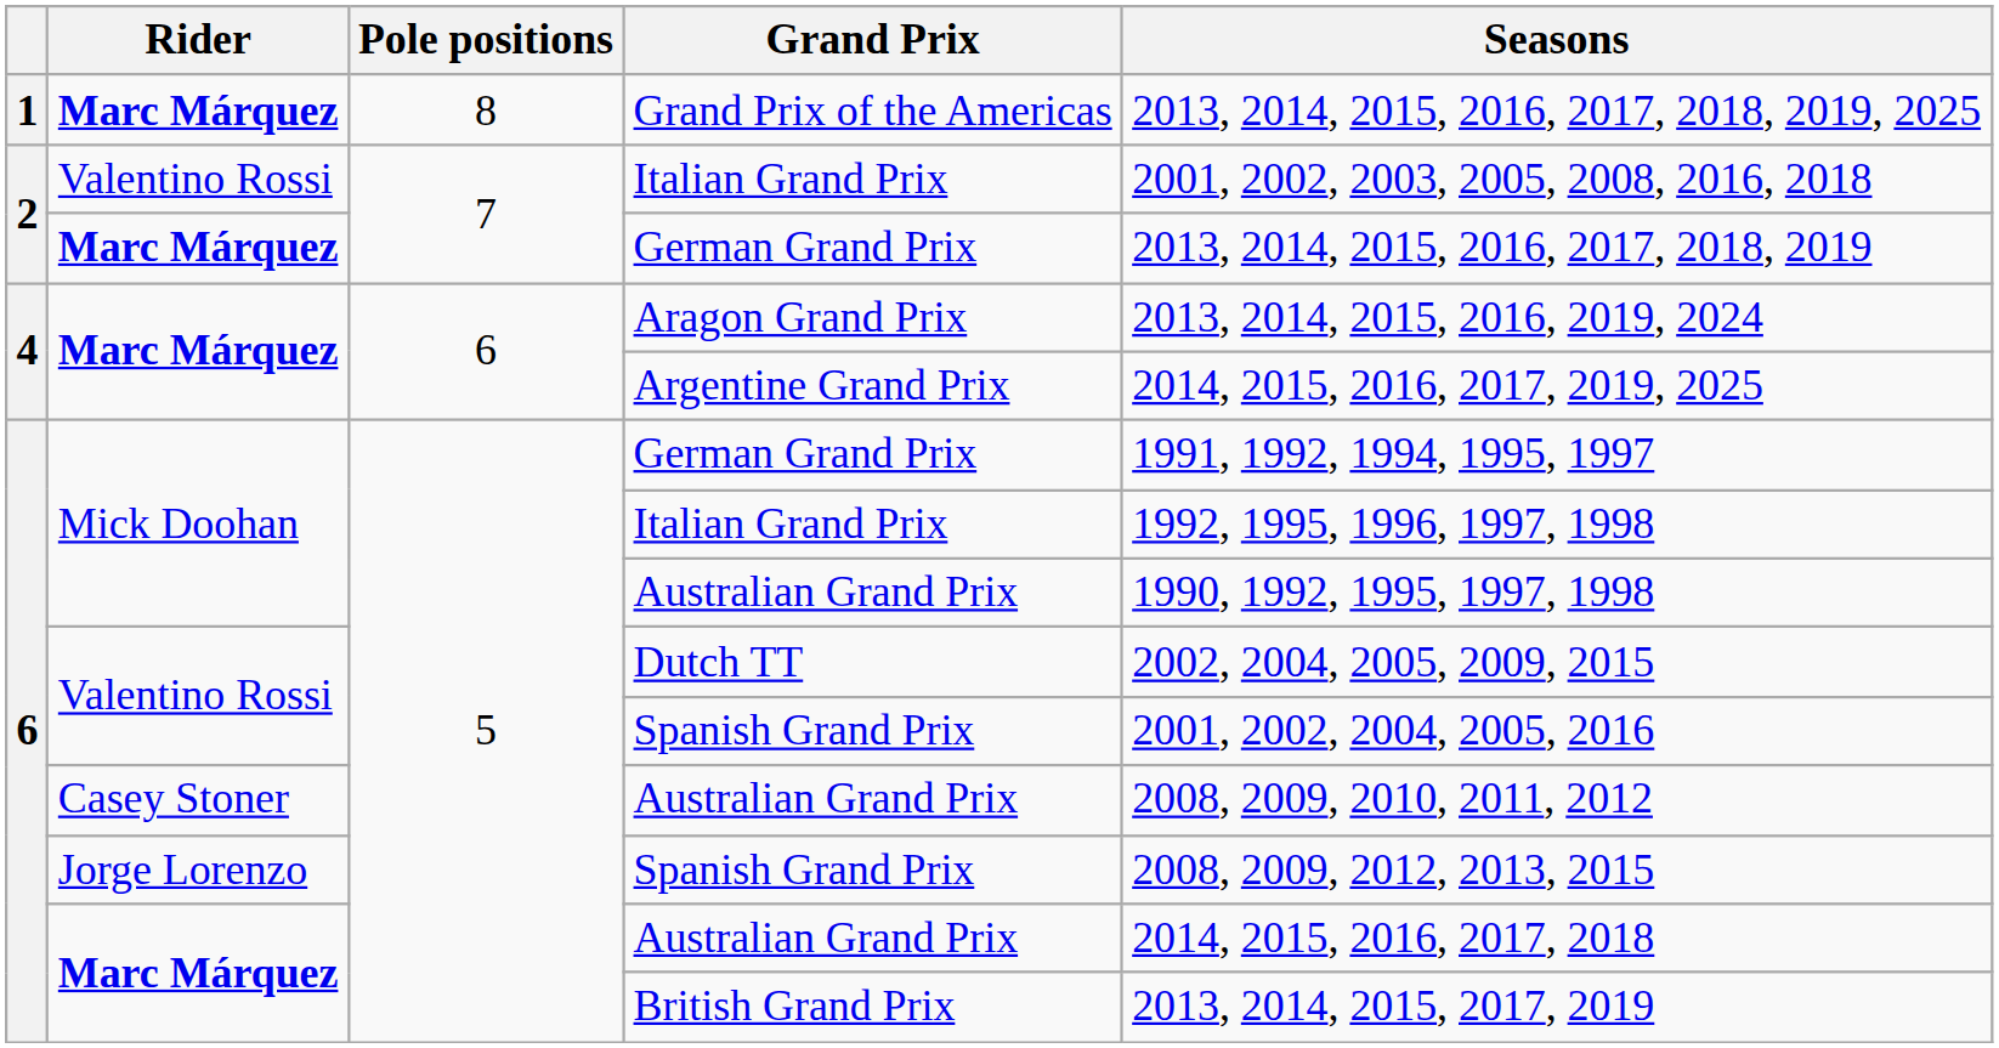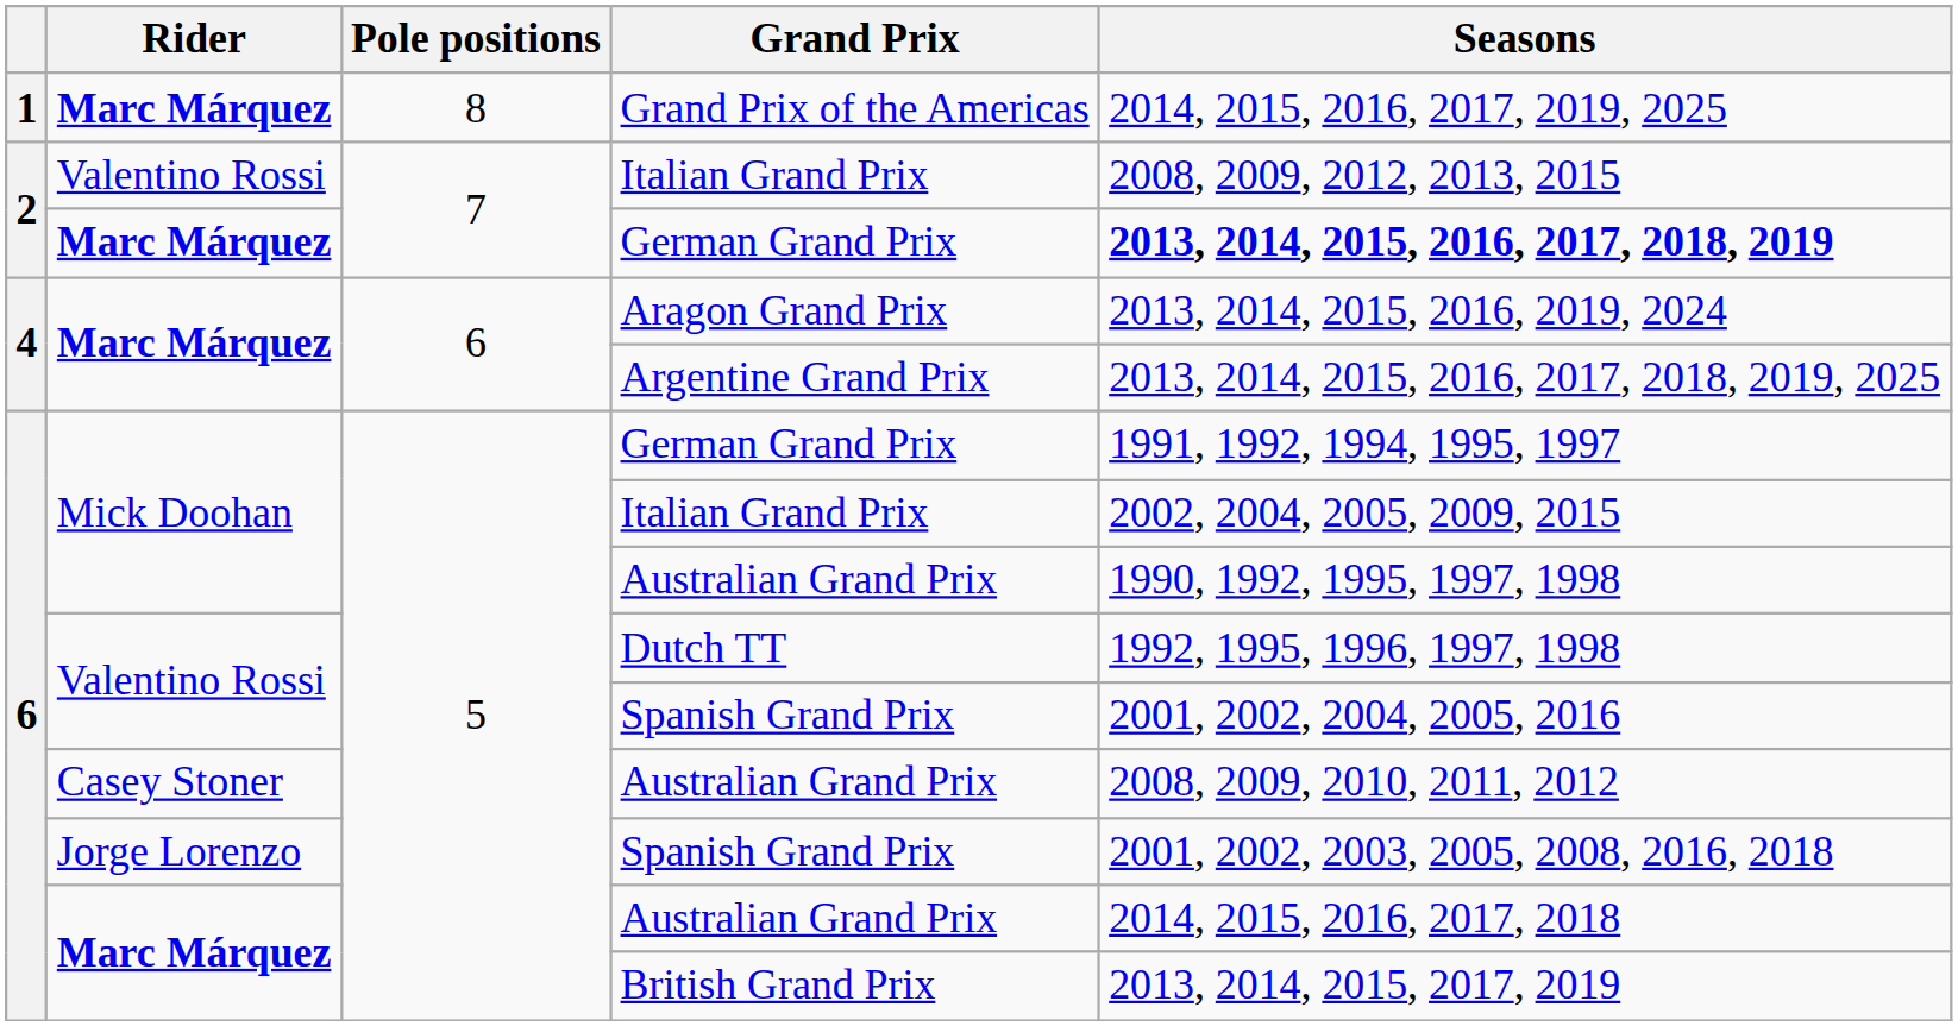Grand Prix of the Americas | Seasons: 2013, 2014, 2015, 2016, 2017, 2018, 2019, 2025 -> 2014, 2015, 2016, 2017, 2019, 2025
Valentino Rossi / Italian Grand Prix | Seasons: 2001, 2002, 2003, 2005, 2008, 2016, 2018 -> 2008, 2009, 2012, 2013, 2015
Marc Márquez / German Grand Prix | Seasons: normal -> bold
Argentine Grand Prix | Seasons: 2014, 2015, 2016, 2017, 2019, 2025 -> 2013, 2014, 2015, 2016, 2017, 2018, 2019, 2025
Mick Doohan / Italian Grand Prix | Seasons: 1992, 1995, 1996, 1997, 1998 -> 2002, 2004, 2005, 2009, 2015
Dutch TT | Seasons: 2002, 2004, 2005, 2009, 2015 -> 1992, 1995, 1996, 1997, 1998
Jorge Lorenzo / Spanish Grand Prix | Seasons: 2008, 2009, 2012, 2013, 2015 -> 2001, 2002, 2003, 2005, 2008, 2016, 2018
